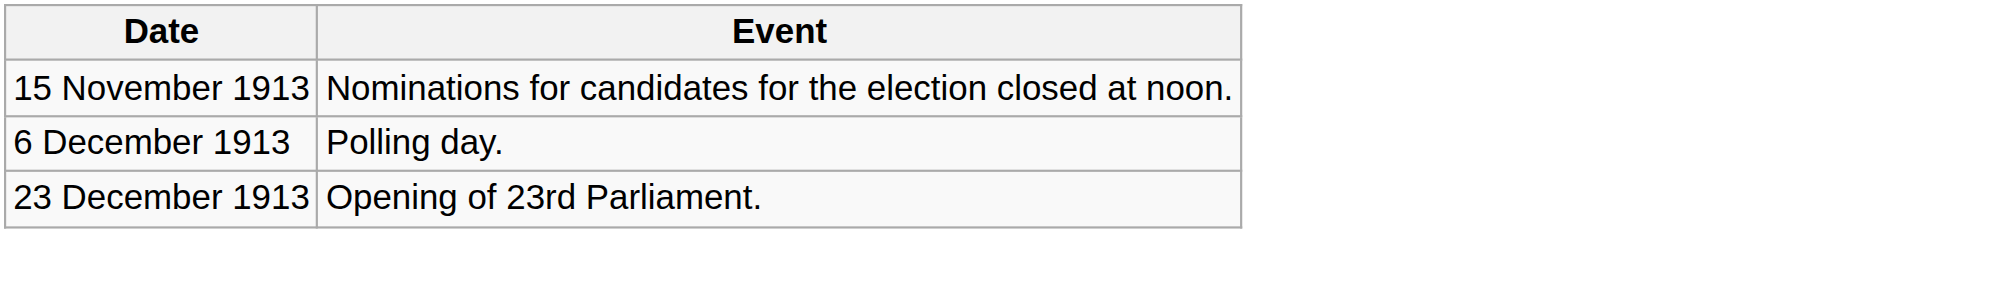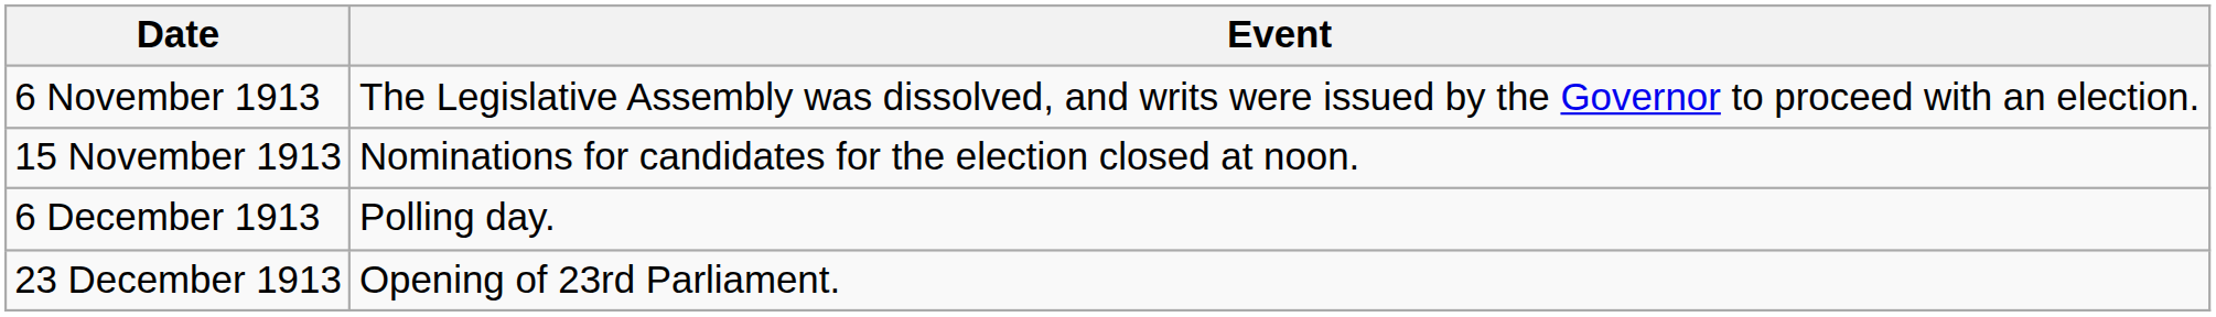+ row: 6 November 1913 | The Legislative Assembly was dissolved, and writs were issued by the Governor to proceed with an election.
